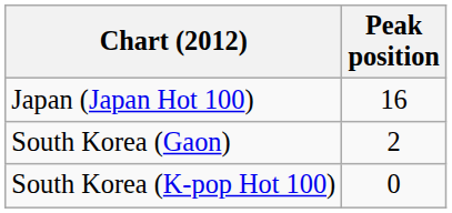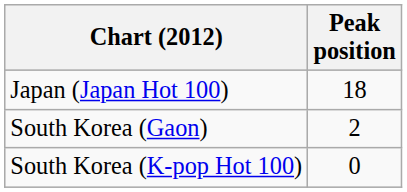Japan (Japan Hot 100) | Peak position: 16 -> 18
